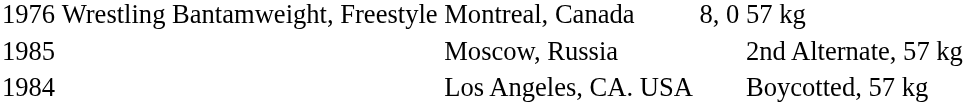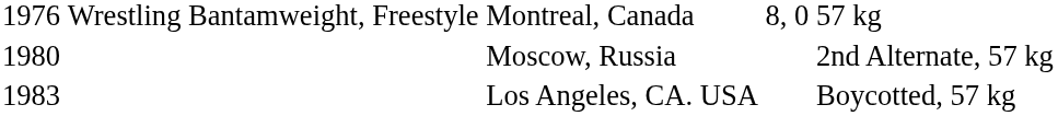Moscow, Russia | column 1: 1985 -> 1980
Los Angeles, CA. USA | column 1: 1984 -> 1983
